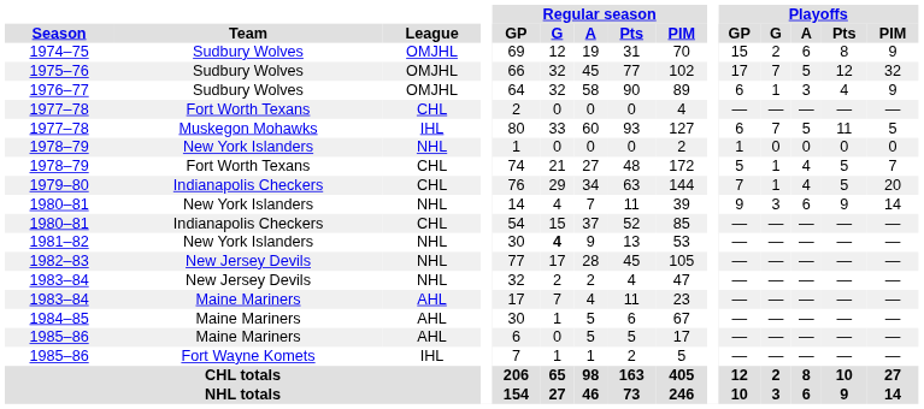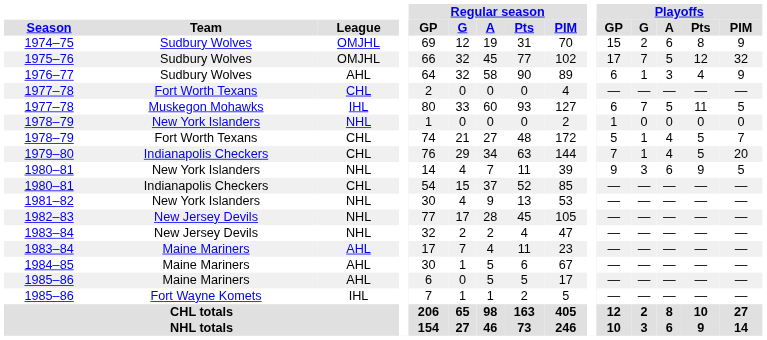1976–77 | League: OMJHL -> AHL
1980–81 / New York Islanders | Playoffs / PIM: 14 -> 5
1981–82 | Regular season / G: bold -> normal
